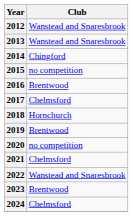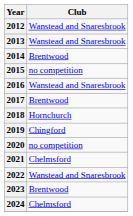2014 | Club: Chingford -> Brentwood
2016 | Club: Brentwood -> Wanstead and Snaresbrook
2017 | Club: Chelmsford -> Brentwood
2019 | Club: Brentwood -> Chingford
